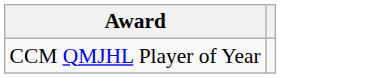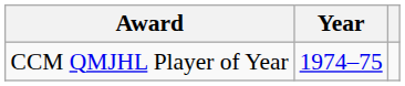+ column: Year | 1974–75
